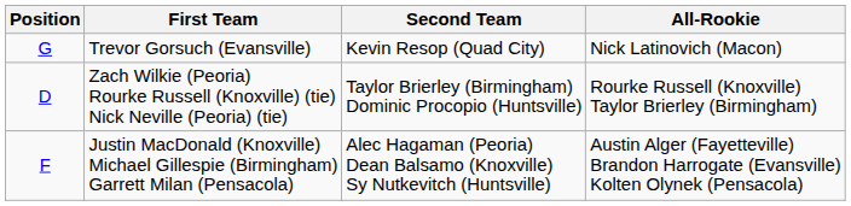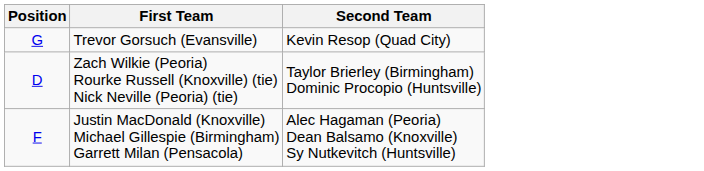- column: All-Rookie | Nick Latinovich (Macon) | Rourke Russell (Knoxville) Taylor Brierley (Birmingham) | Austin Alger (Fayetteville) Brandon Harrogate (Evansville) Kolten Olynek (Pensacola)
